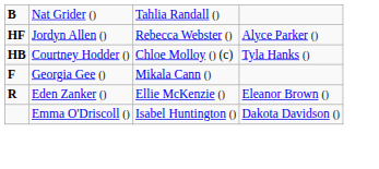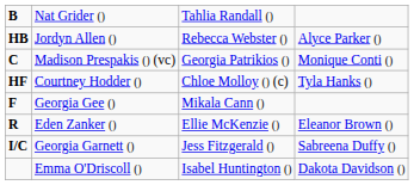Jordyn Allen () | column 1: HF -> HB
+ row: C | Madison Prespakis () (vc) | Georgia Patrikios () | Monique Conti ()
Courtney Hodder () | column 1: HB -> HF
+ row: I/C | Georgia Garnett () | Jess Fitzgerald () | Sabreena Duffy ()
